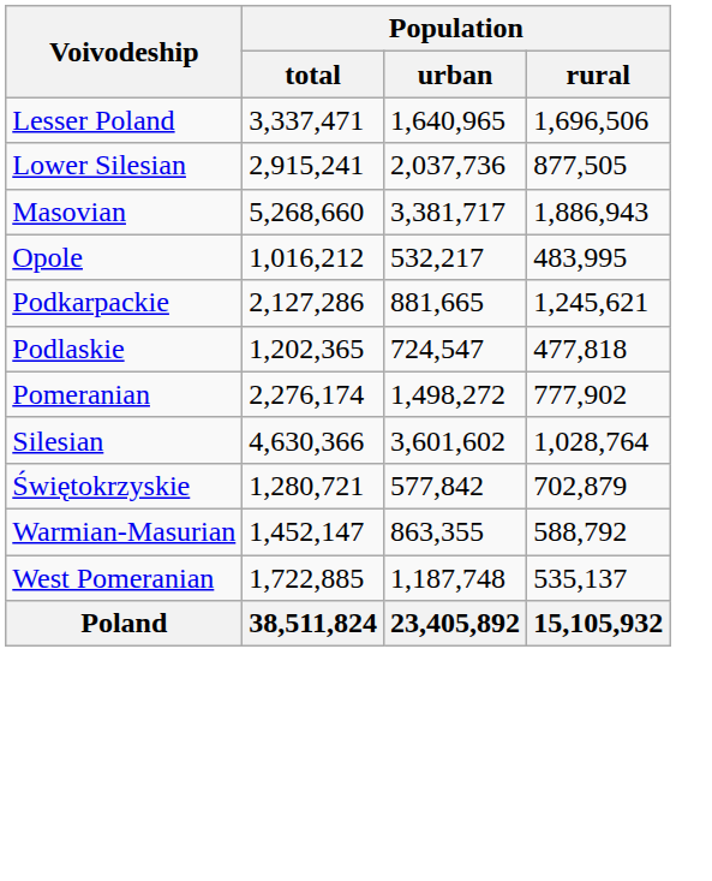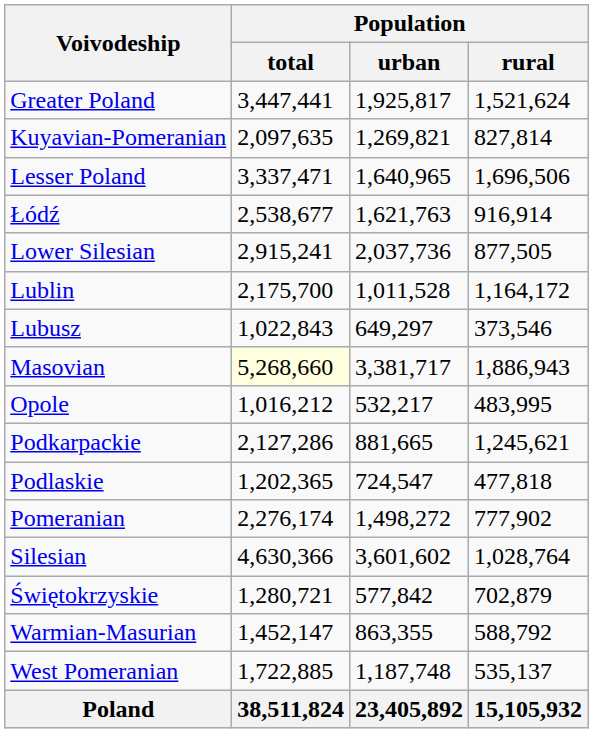+ row: Greater Poland | 3,447,441 | 1,925,817 | 1,521,624
+ row: Kuyavian-Pomeranian | 2,097,635 | 1,269,821 | 827,814
+ row: Łódź | 2,538,677 | 1,621,763 | 916,914
+ row: Lublin | 2,175,700 | 1,011,528 | 1,164,172
+ row: Lubusz | 1,022,843 | 649,297 | 373,546
Masovian | Population / total: no background -> lightyellow background
